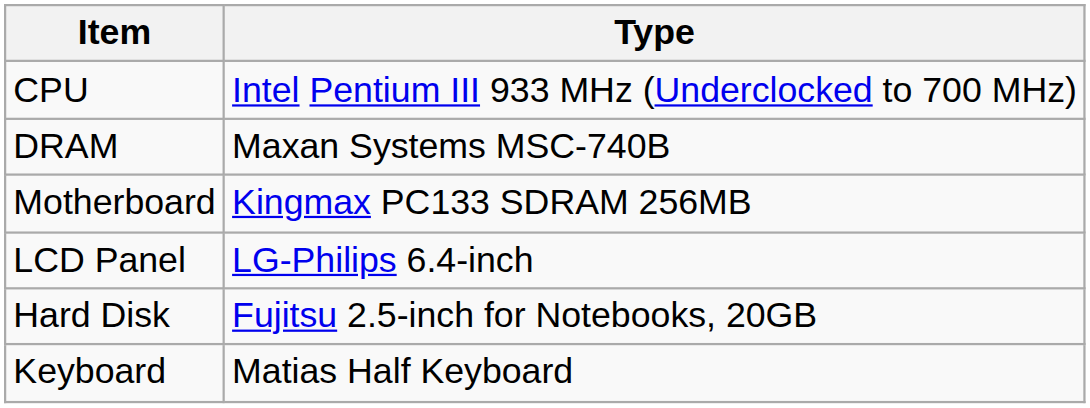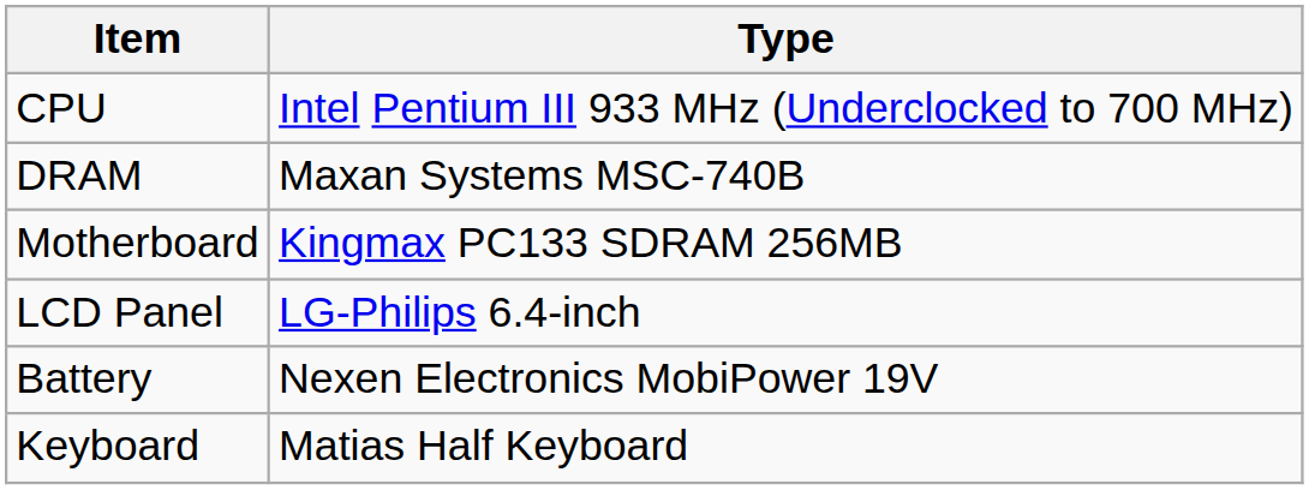+ row: Battery | Nexen Electronics MobiPower 19V
- row: Hard Disk | Fujitsu 2.5-inch for Notebooks, 20GB
